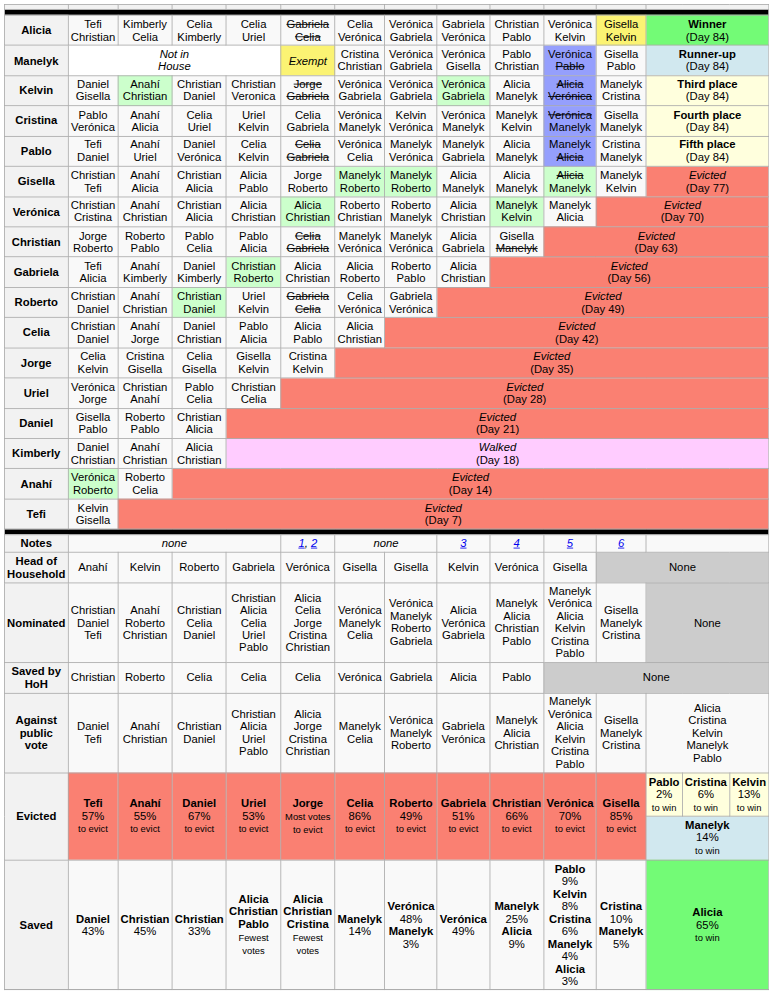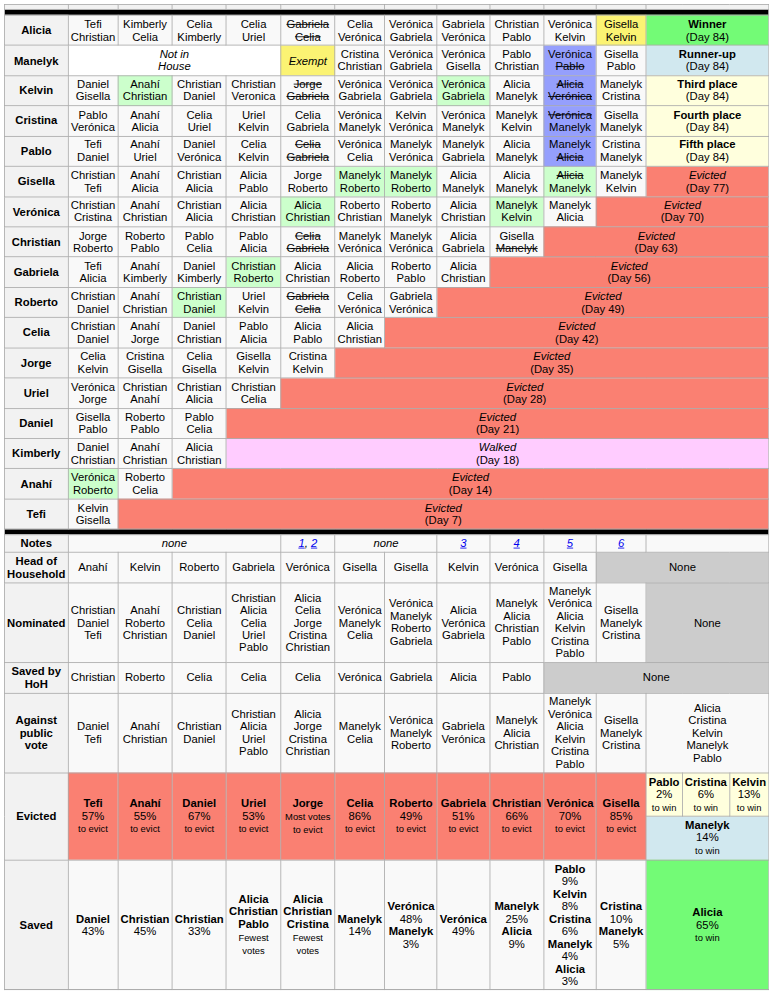Uriel | column 4: Pablo Celia -> Christian Alicia
Daniel | column 4: Christian Alicia -> Pablo Celia
